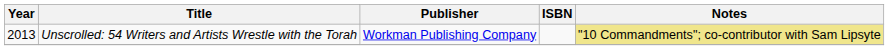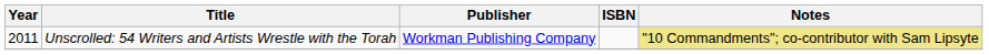Unscrolled: 54 Writers and Artists Wrestle with the Torah | Year: 2013 -> 2011
